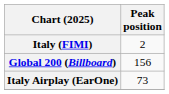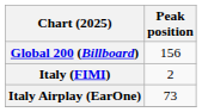rows swapped: Global 200 (Billboard) <-> Italy (FIMI)
